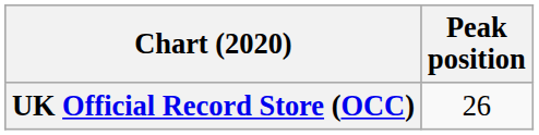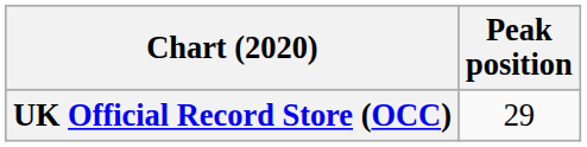UK Official Record Store (OCC) | Peak position: 26 -> 29
